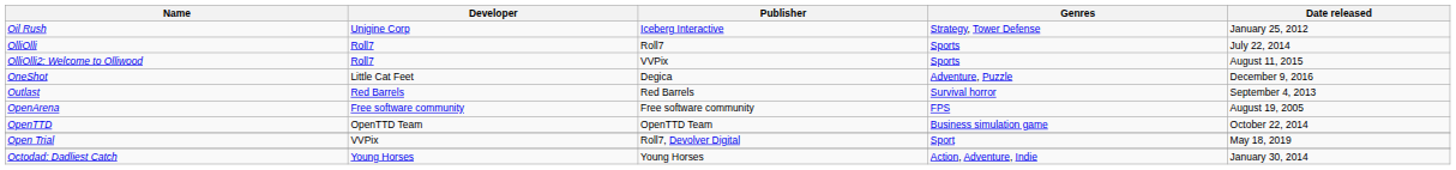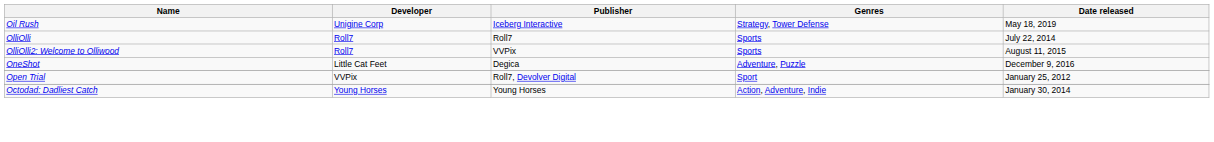Oil Rush | Date released: January 25, 2012 -> May 18, 2019
- row: Outlast | Red Barrels | Red Barrels | Survival horror | September 4, 2013
- row: OpenArena | Free software community | Free software community | FPS | August 19, 2005
- row: OpenTTD | OpenTTD Team | OpenTTD Team | Business simulation game | October 22, 2014
Open Trial | Date released: May 18, 2019 -> January 25, 2012
